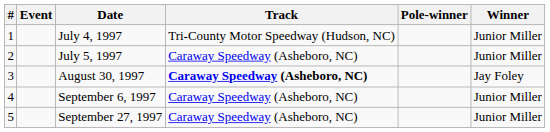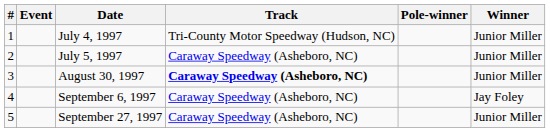August 30, 1997 | Winner: Jay Foley -> Junior Miller
September 6, 1997 | Winner: Junior Miller -> Jay Foley
